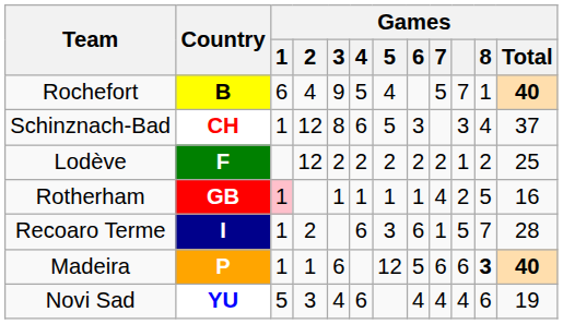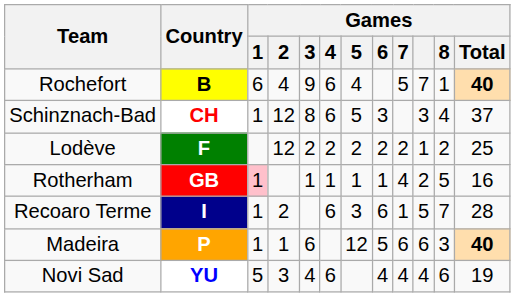Rochefort | Games / 4: 5 -> 6
Madeira | Games / 8: bold -> normal
